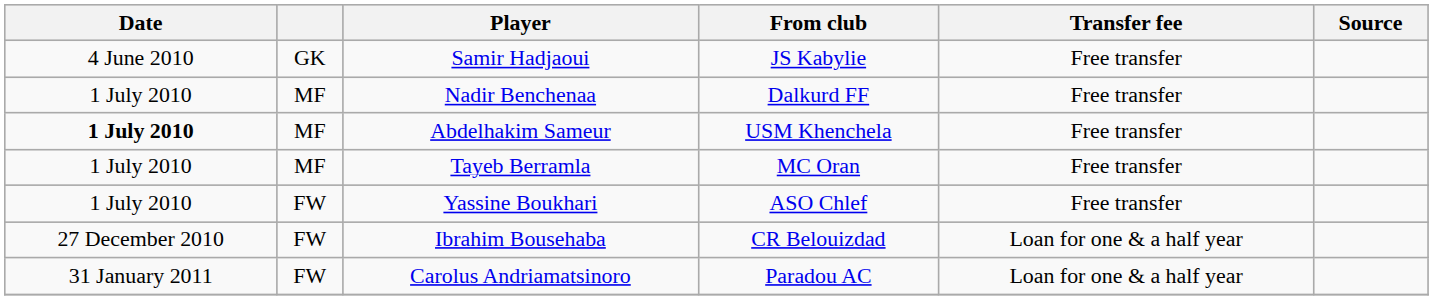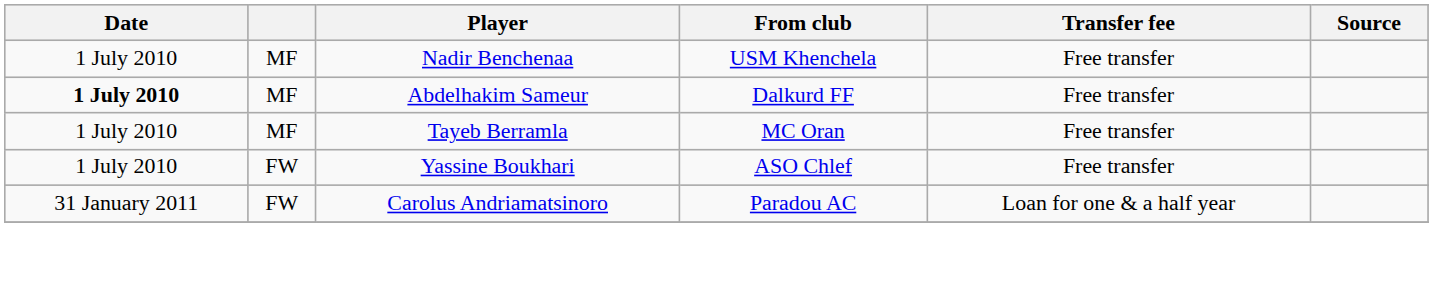- row: 4 June 2010 | GK | Samir Hadjaoui | JS Kabylie | Free transfer
Nadir Benchenaa | From club: Dalkurd FF -> USM Khenchela
Abdelhakim Sameur | From club: USM Khenchela -> Dalkurd FF
- row: 27 December 2010 | FW | Ibrahim Bousehaba | CR Belouizdad | Loan for one & a half year
